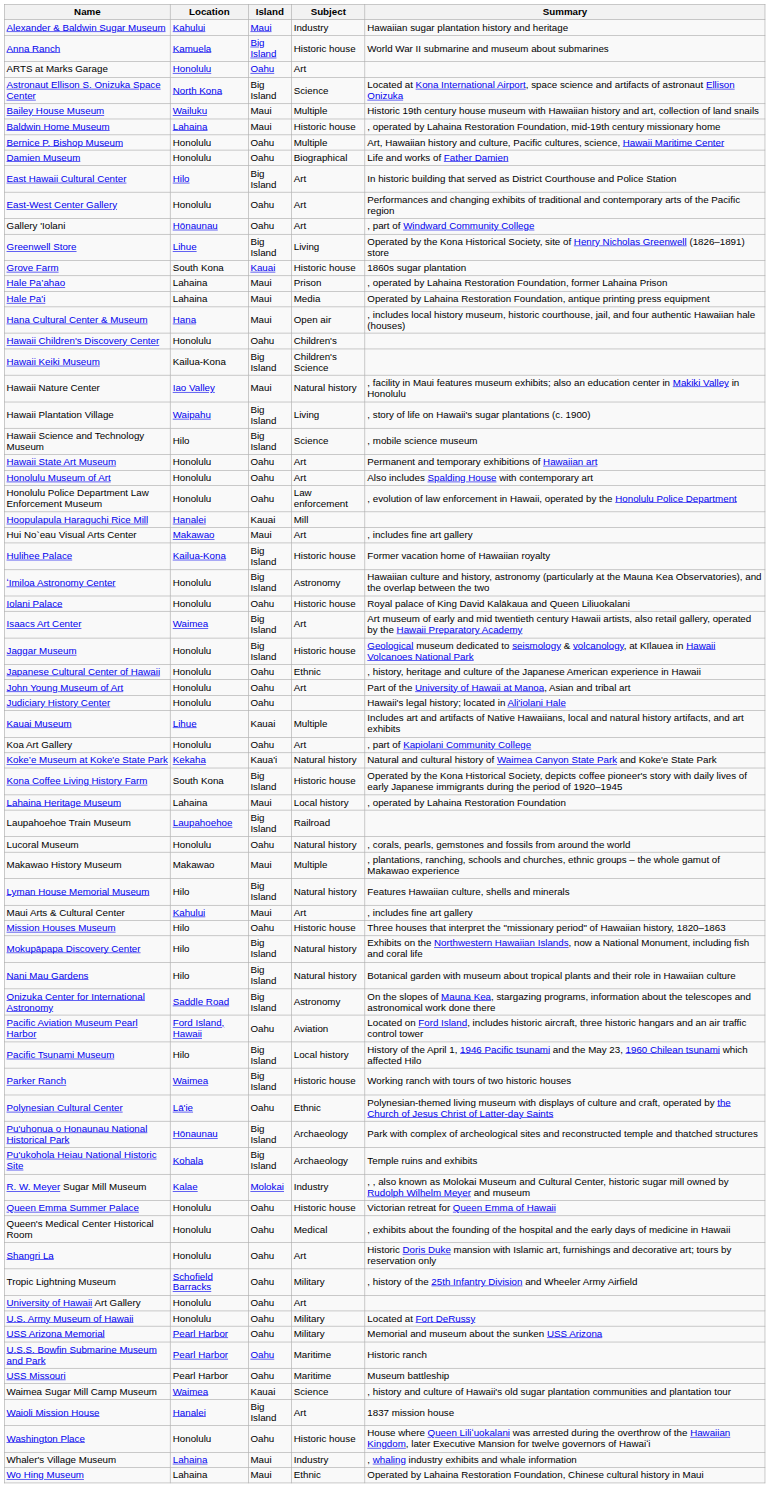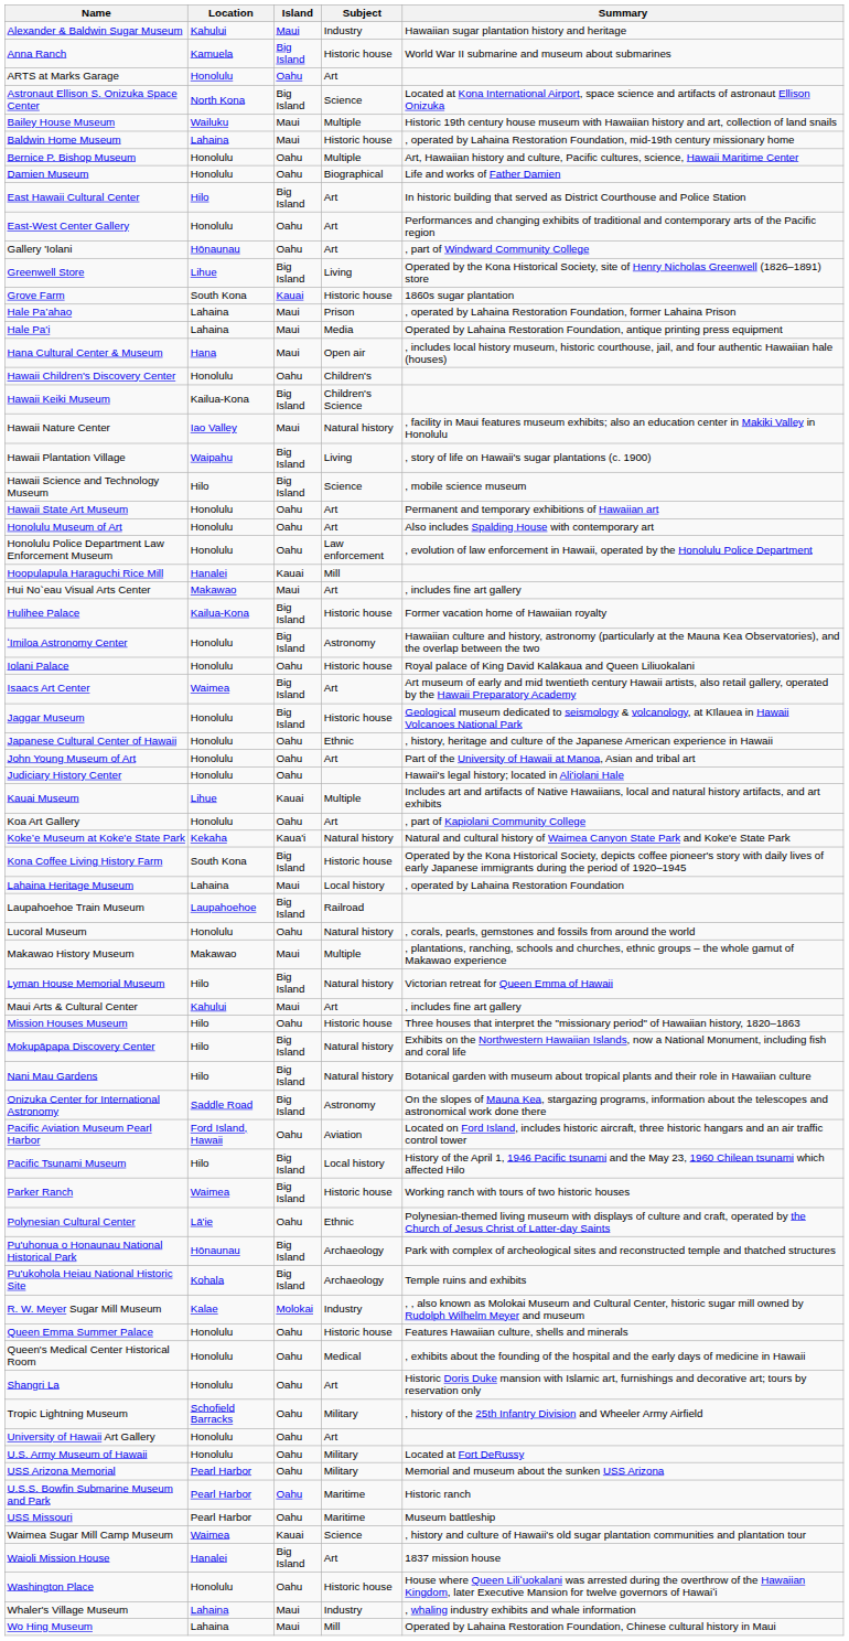Lyman House Memorial Museum | Summary: Features Hawaiian culture, shells and minerals -> Victorian retreat for Queen Emma of Hawaii
Queen Emma Summer Palace | Summary: Victorian retreat for Queen Emma of Hawaii -> Features Hawaiian culture, shells and minerals
Wo Hing Museum | Subject: Ethnic -> Mill
